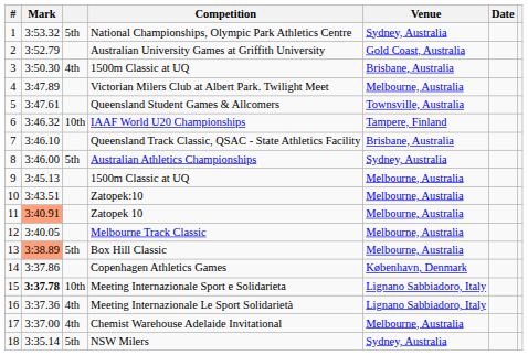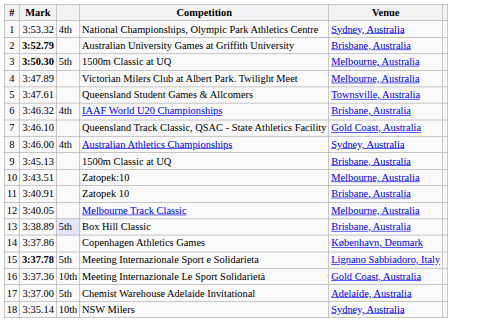- column: Date
National Championships, Olympic Park Athletics Centre | column 3: 5th -> 4th
Australian University Games at Griffith University | Mark: normal -> bold
Australian University Games at Griffith University | Venue: Gold Coast, Australia -> Brisbane, Australia
3 / 1500m Classic at UQ | Mark: normal -> bold
3 / 1500m Classic at UQ | column 3: 4th -> 5th
3 / 1500m Classic at UQ | Venue: Brisbane, Australia -> Melbourne, Australia
IAAF World U20 Championships | column 3: 10th -> 4th
IAAF World U20 Championships | Venue: Tampere, Finland -> Brisbane, Australia
Queensland Track Classic, QSAC - State Athletics Facility | Venue: Brisbane, Australia -> Gold Coast, Australia
Australian Athletics Championships | column 3: 5th -> 4th
9 / 1500m Classic at UQ | Venue: Melbourne, Australia -> Brisbane, Australia
Zatopek 10 | Mark: lightsalmon background -> no background
Zatopek 10 | Venue: Melbourne, Australia -> Brisbane, Australia
Box Hill Classic | Mark: lightsalmon background -> no background
Box Hill Classic | column 3: no background -> lavender background
Box Hill Classic | Venue: Melbourne, Australia -> Brisbane, Australia
Meeting Internazionale Sport e Solidarieta | column 3: 10th -> 5th
Meeting Internazionale Le Sport Solidarietà | column 3: 4th -> 10th
Meeting Internazionale Le Sport Solidarietà | Venue: Lignano Sabbiadoro, Italy -> Gold Coast, Australia
Chemist Warehouse Adelaide Invitational | column 3: 4th -> 5th
Chemist Warehouse Adelaide Invitational | Venue: Melbourne, Australia -> Adelaide, Australia
NSW Milers | column 3: 5th -> 10th
